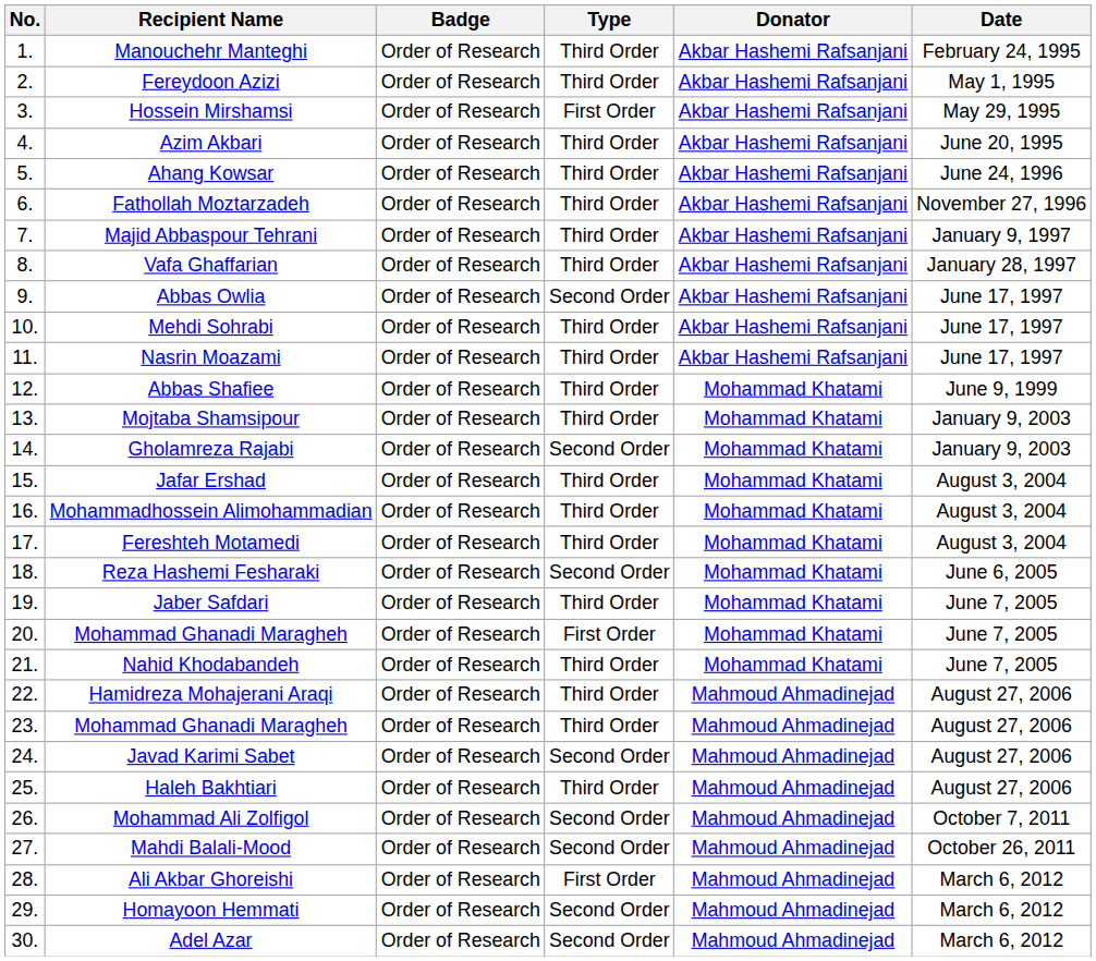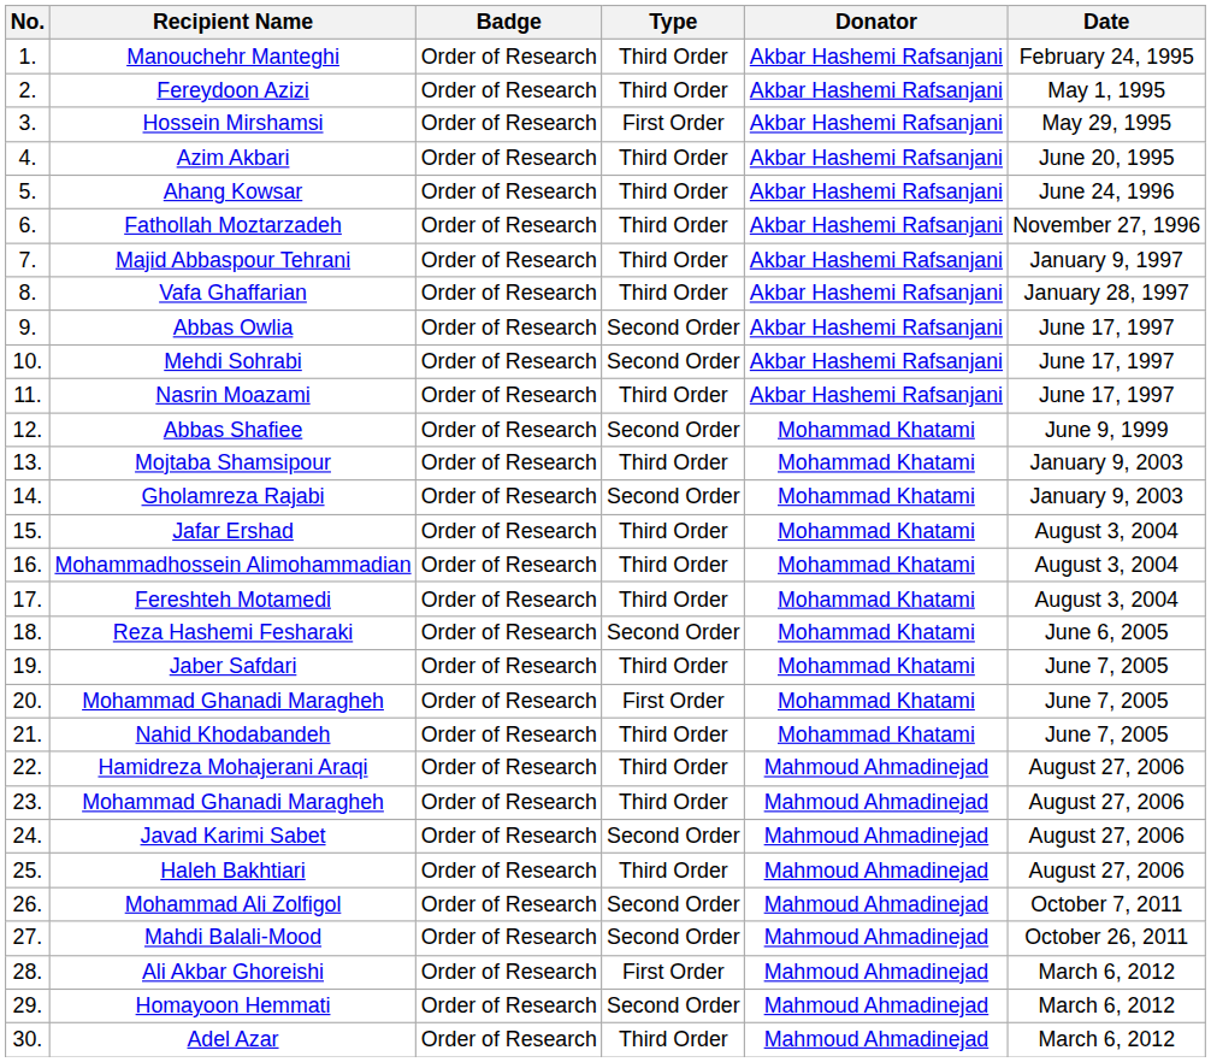Mehdi Sohrabi | Type: Third Order -> Second Order
Abbas Shafiee | Type: Third Order -> Second Order
Adel Azar | Type: Second Order -> Third Order
